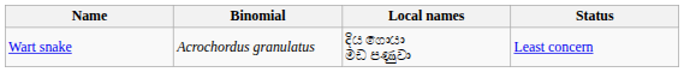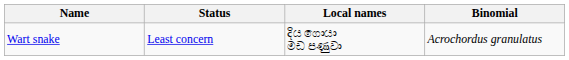columns swapped: Binomial <-> Status
